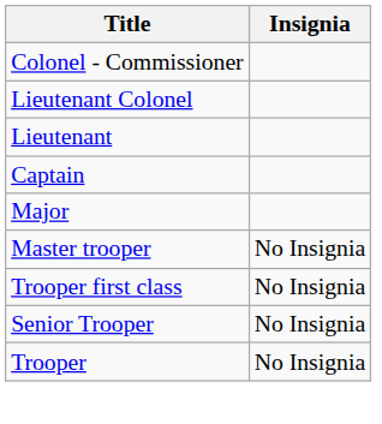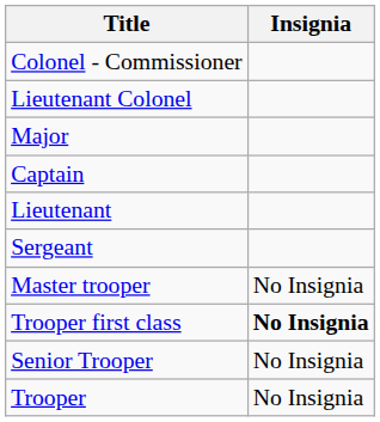rows swapped: Major <-> Lieutenant
+ row: Sergeant
Trooper first class | Insignia: normal -> bold
